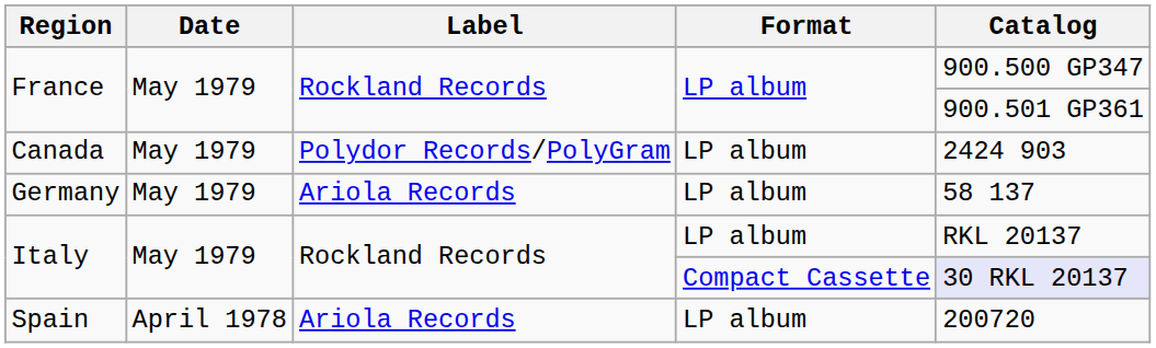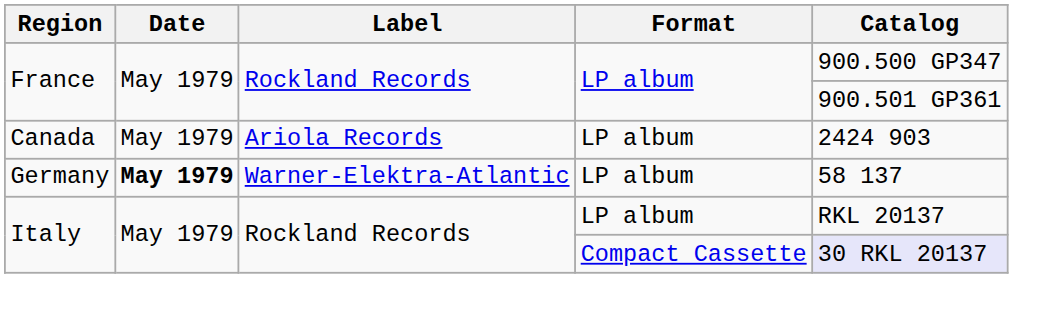Canada | Label: Polydor Records/PolyGram -> Ariola Records
Germany | Date: normal -> bold
Germany | Label: Ariola Records -> Warner-Elektra-Atlantic
- row: Spain | April 1978 | Ariola Records | LP album | 200720
